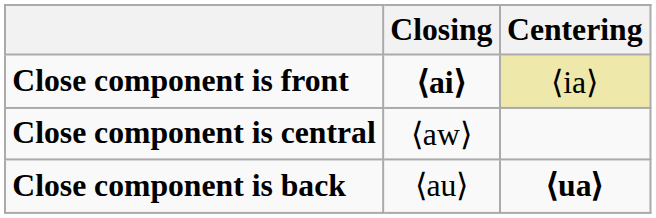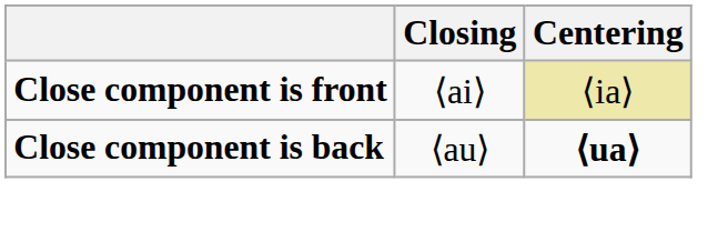Close component is front | Closing: bold -> normal
- row: Close component is central | ⟨aw⟩
